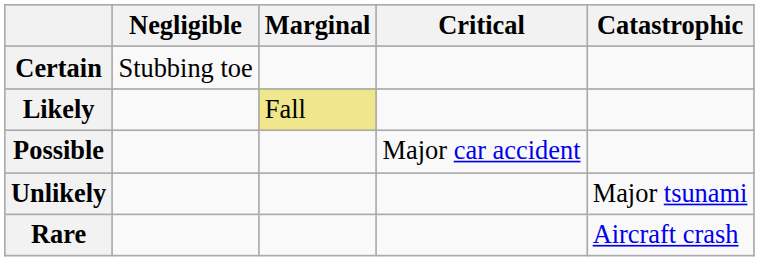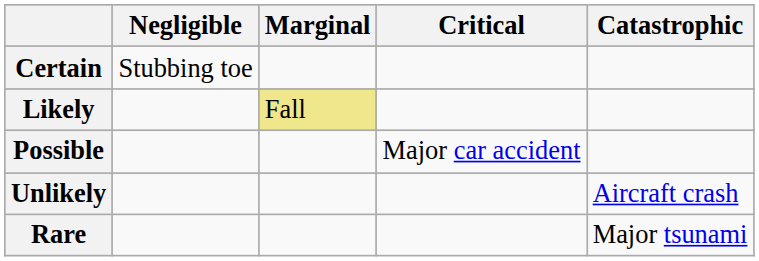Unlikely | Catastrophic: Major tsunami -> Aircraft crash
Rare | Catastrophic: Aircraft crash -> Major tsunami
